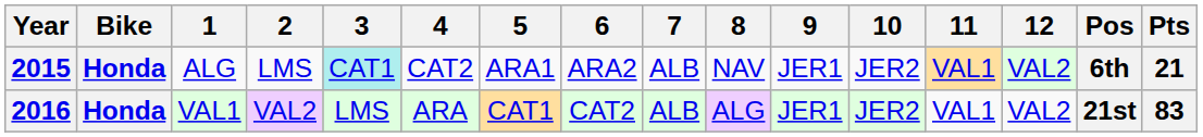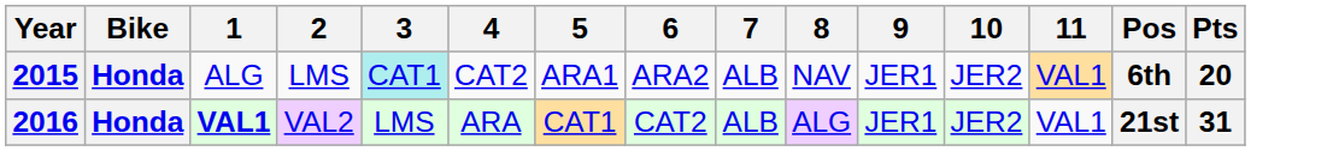- column: 12 | VAL2 | VAL2
2015 | Pts: 21 -> 20
2016 | 1: normal -> bold
2016 | Pts: 83 -> 31
